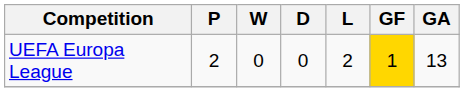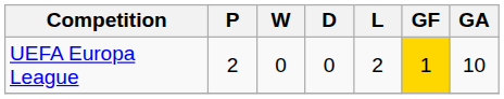UEFA Europa League | GA: 13 -> 10
